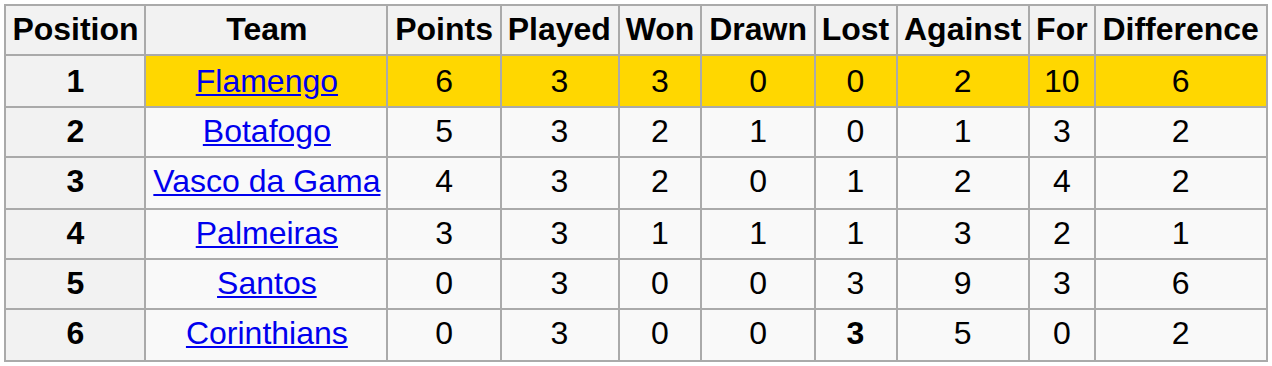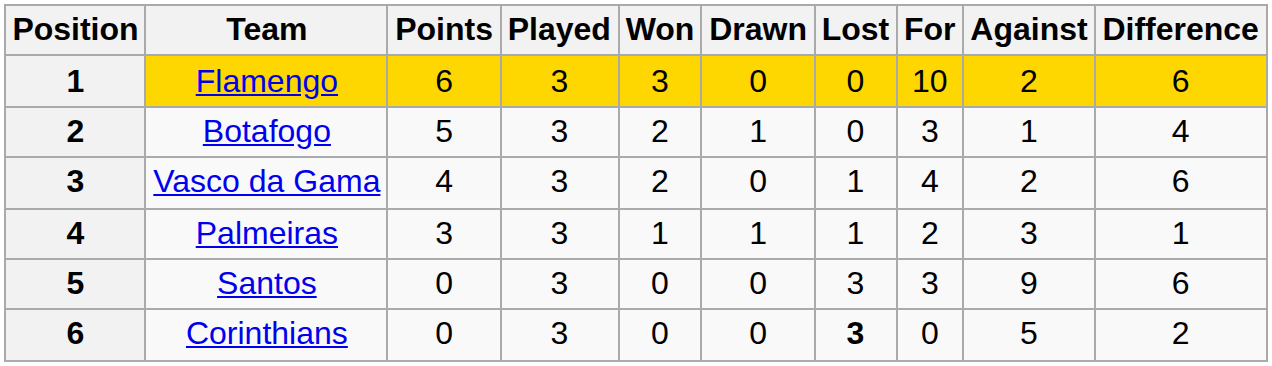columns swapped: For <-> Against
Botafogo | Difference: 2 -> 4
Vasco da Gama | Difference: 2 -> 6
